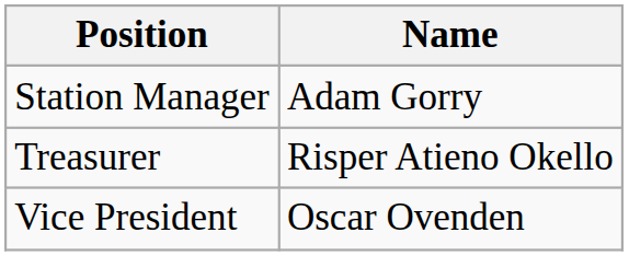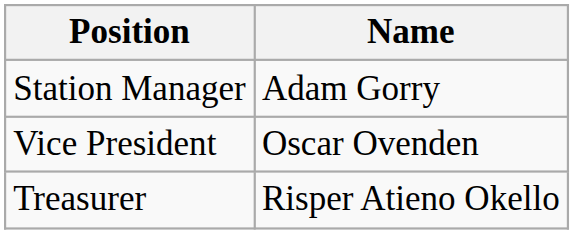rows swapped: Vice President <-> Treasurer
